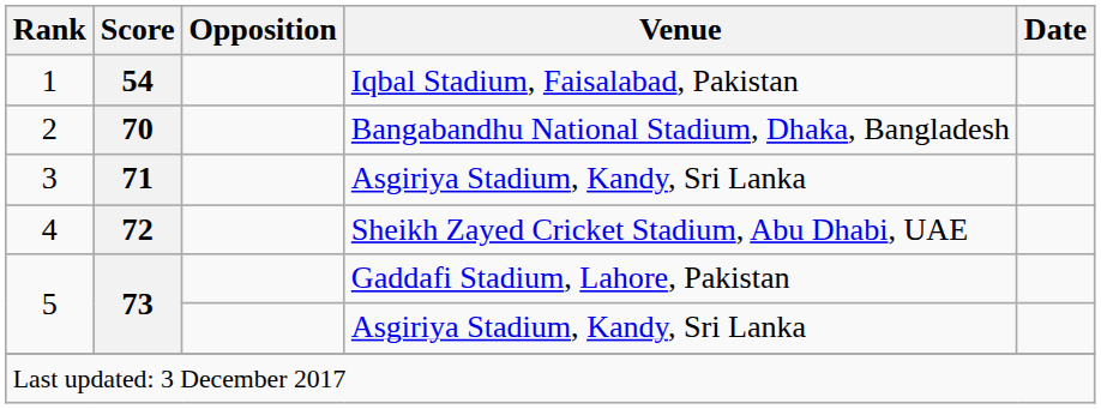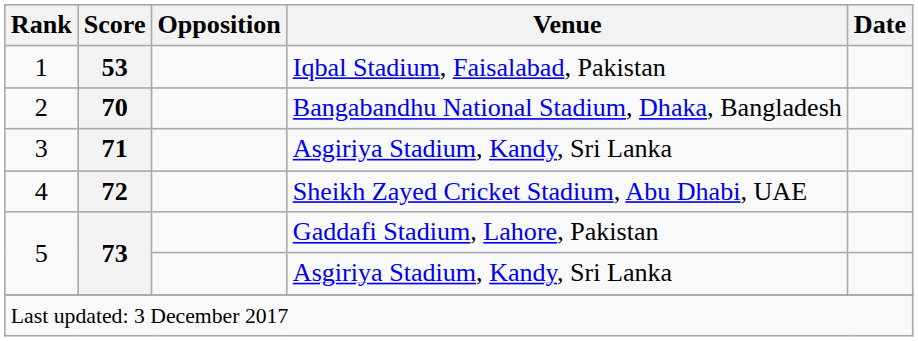1 | Score: 54 -> 53
